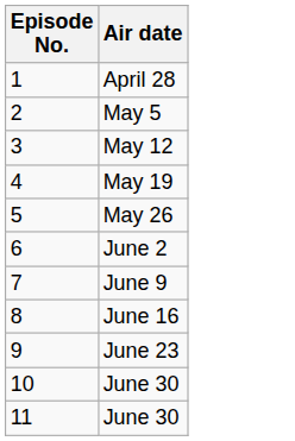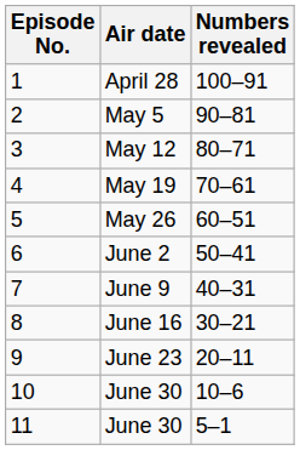+ column: Numbers revealed | 100–91 | 90–81 | 80–71 | 70–61 | 60–51 | 50–41 | 40–31 | 30–21 | 20–11 | 10–6 | 5–1
